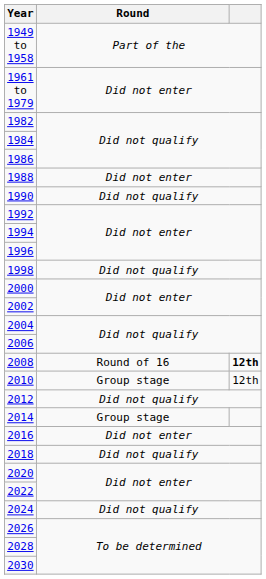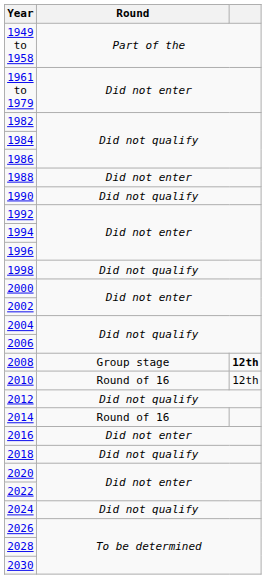2008 | Round: Round of 16 -> Group stage
2010 | Round: Group stage -> Round of 16
2014 | Round: Group stage -> Round of 16
